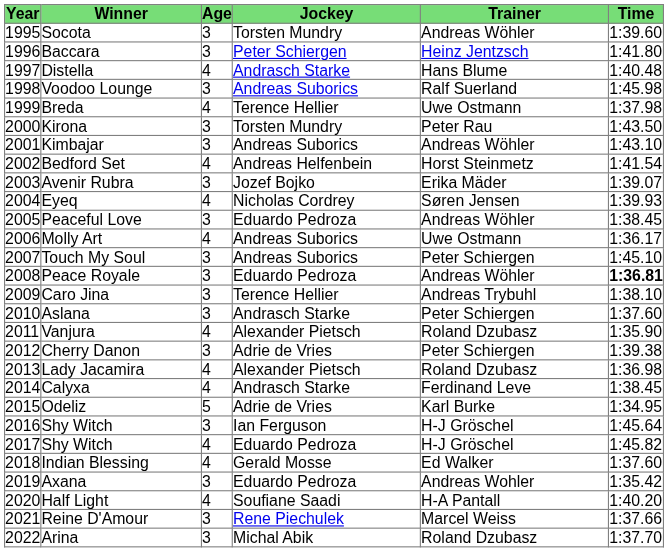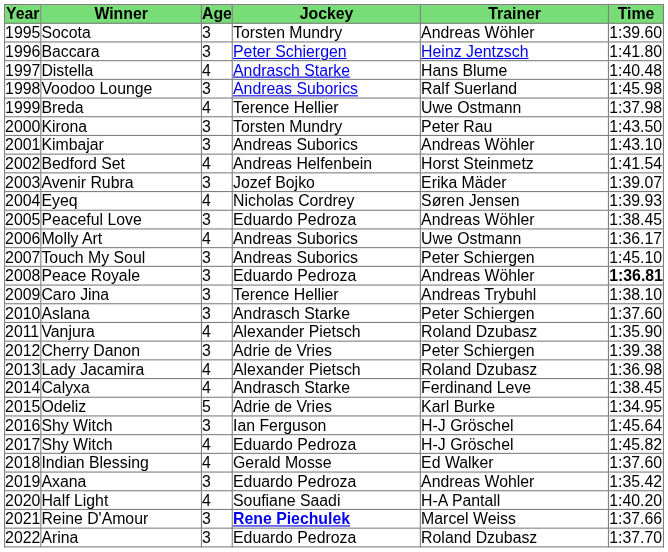Reine D'Amour | Jockey: normal -> bold
Arina | Jockey: Michal Abik -> Eduardo Pedroza
